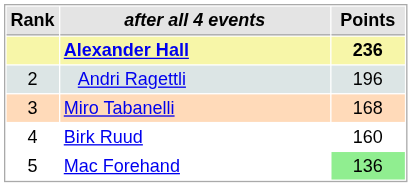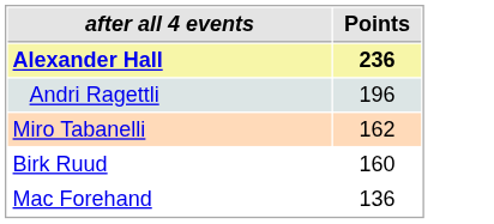- column: Rank | 2 | 3 | 4 | 5
Miro Tabanelli | Points: 168 -> 162
Mac Forehand | Points: lightgreen background -> no background
